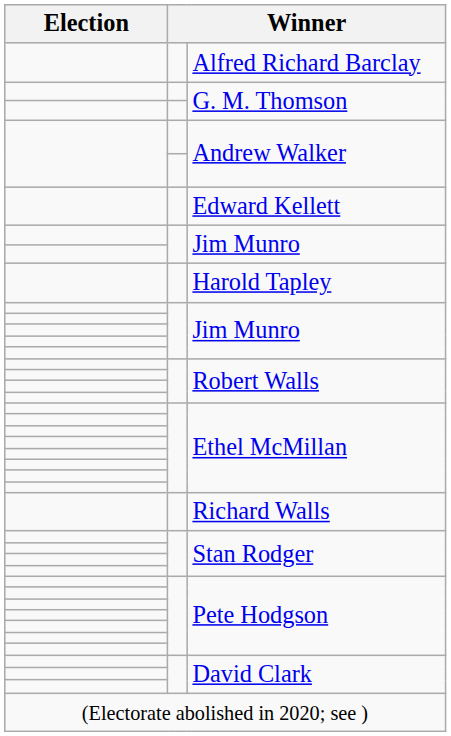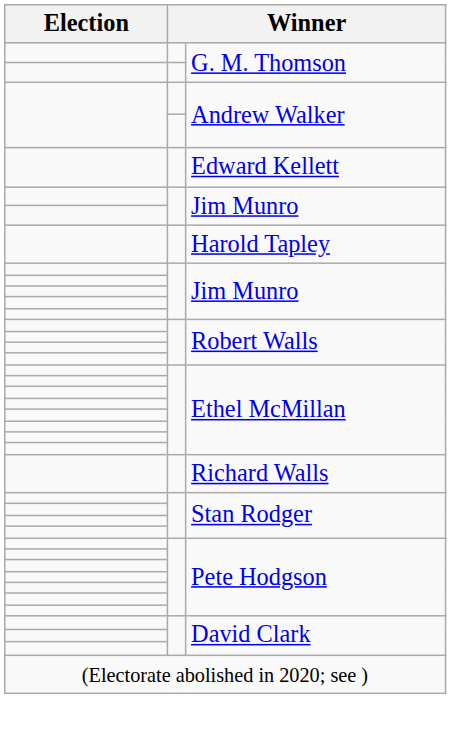- row: Alfred Richard Barclay
